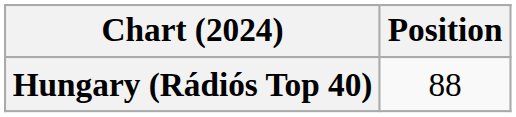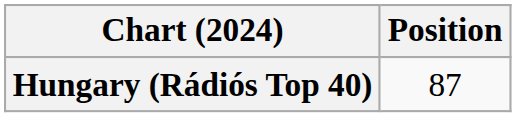Hungary (Rádiós Top 40) | Position: 88 -> 87
